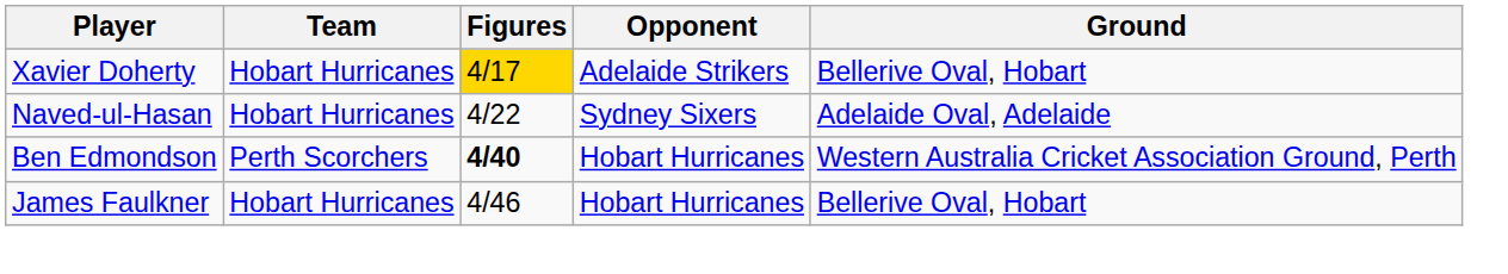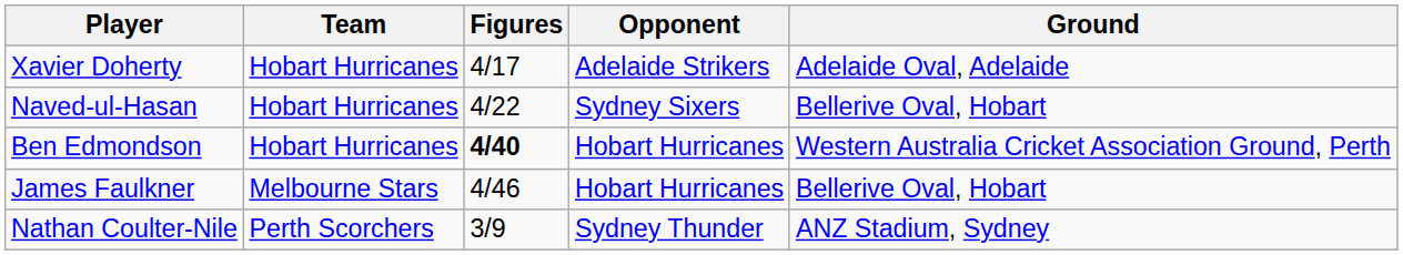Xavier Doherty | Figures: gold background -> no background
Xavier Doherty | Ground: Bellerive Oval, Hobart -> Adelaide Oval, Adelaide
Naved-ul-Hasan | Ground: Adelaide Oval, Adelaide -> Bellerive Oval, Hobart
Ben Edmondson | Team: Perth Scorchers -> Hobart Hurricanes
James Faulkner | Team: Hobart Hurricanes -> Melbourne Stars
+ row: Nathan Coulter-Nile | Perth Scorchers | 3/9 | Sydney Thunder | ANZ Stadium, Sydney
